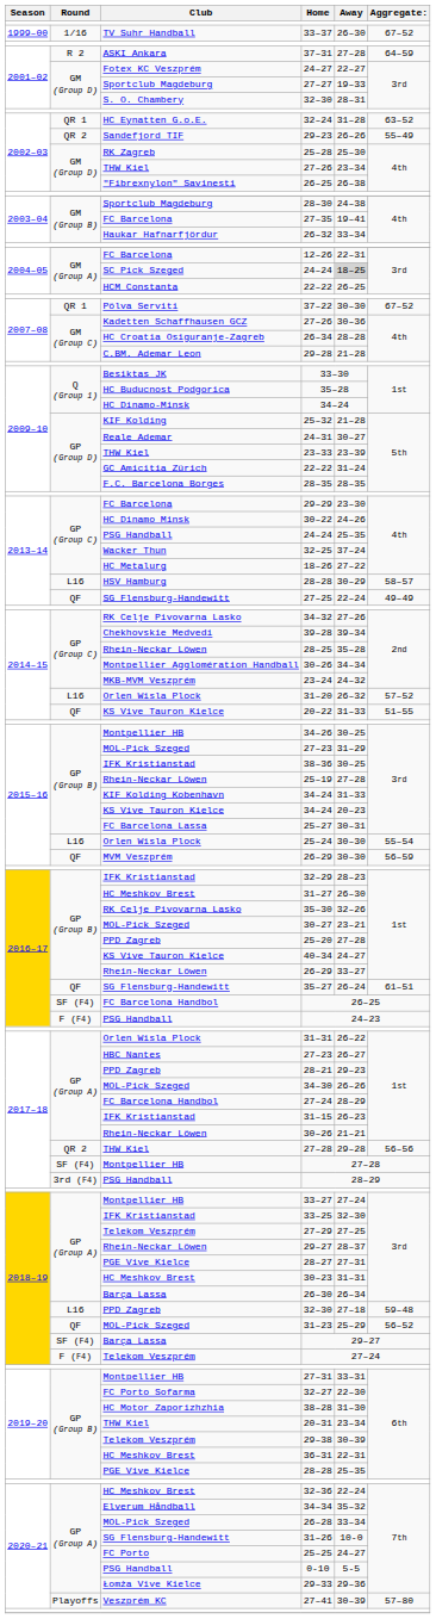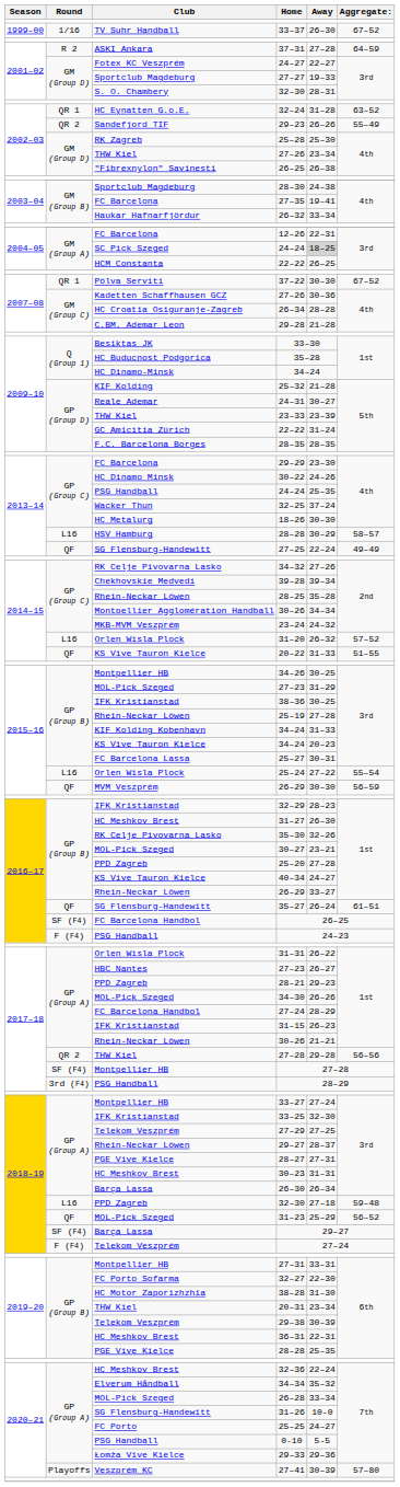18–26 | Away: 27–22 -> 30–30
25–24 | Away: 30–30 -> 27–22
